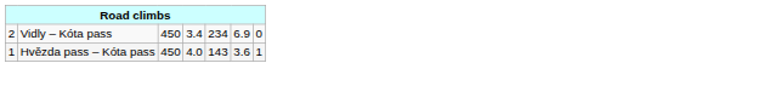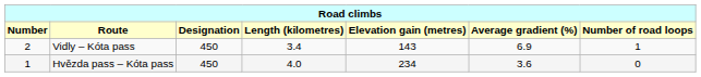+ row: Number | Route | Designation | Length (kilometres) | Elevation gain (metres) | Average gradient (%) | Number of road loops
Vidly – Kóta pass | column 5: 234 -> 143
Vidly – Kóta pass | column 7: 0 -> 1
Hvězda pass – Kóta pass | column 5: 143 -> 234
Hvězda pass – Kóta pass | column 7: 1 -> 0
